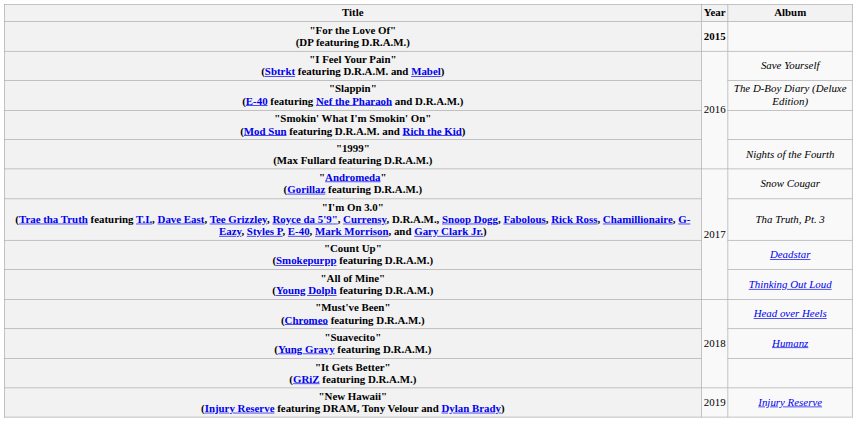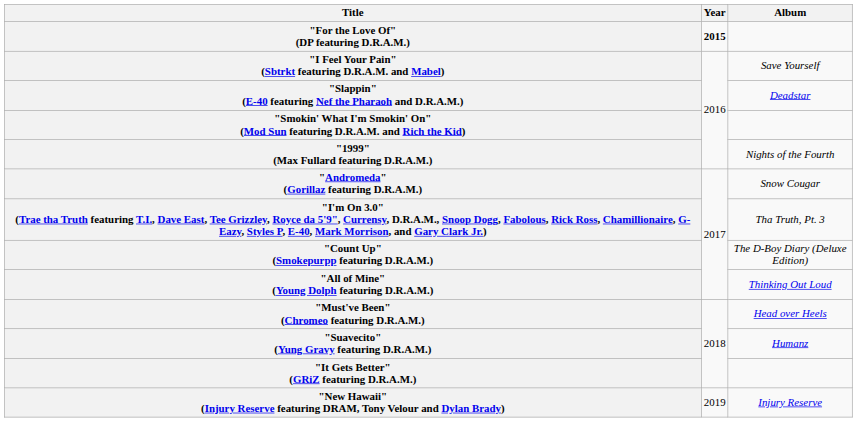"Slappin" (E-40 featuring Nef the Pharaoh and D.R.A.M.) | Album: The D-Boy Diary (Deluxe Edition) -> Deadstar
"Count Up" (Smokepurpp featuring D.R.A.M.) | Album: Deadstar -> The D-Boy Diary (Deluxe Edition)
